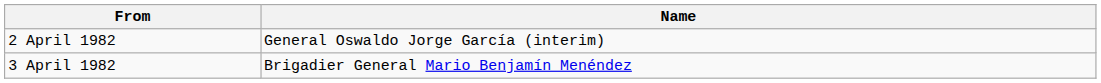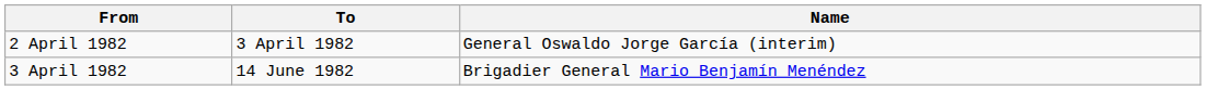+ column: To | 3 April 1982 | 14 June 1982
